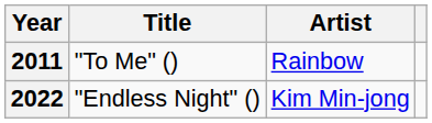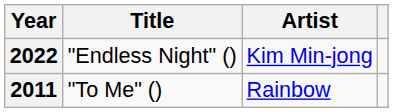rows swapped: 2011 <-> 2022
